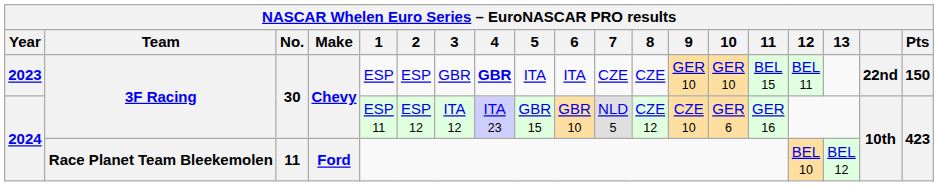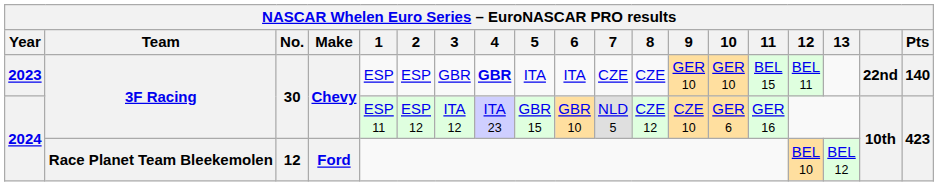2023 | Pts: 150 -> 140
2024 / Race Planet Team Bleekemolen | No.: 11 -> 12
